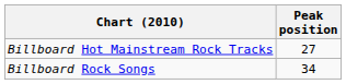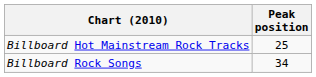Billboard Hot Mainstream Rock Tracks | Peak position: 27 -> 25
